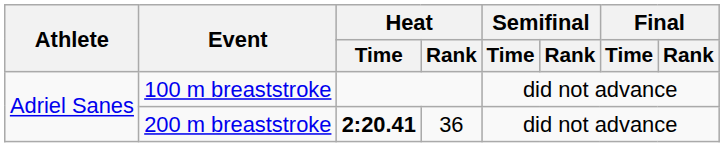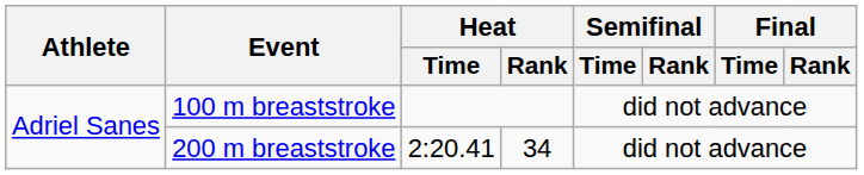200 m breaststroke | Heat / Time: bold -> normal
200 m breaststroke | Heat / Rank: 36 -> 34
